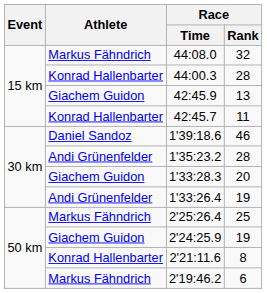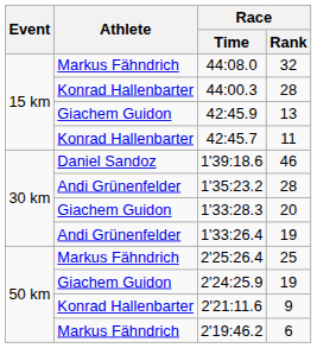2'21:11.6 | Race / Rank: 8 -> 9
